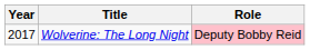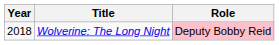Wolverine: The Long Night | Year: 2017 -> 2018
